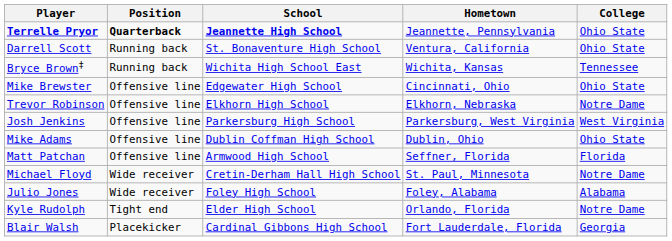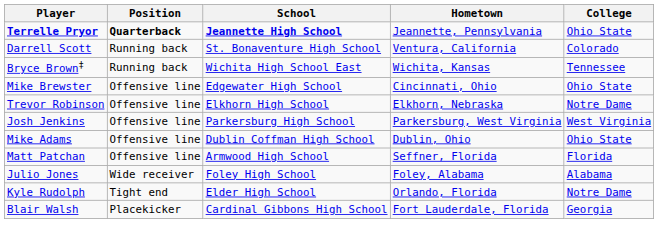Darrell Scott | College: Ohio State -> Colorado
- row: Michael Floyd | Wide receiver | Cretin-Derham Hall High School | St. Paul, Minnesota | Notre Dame
